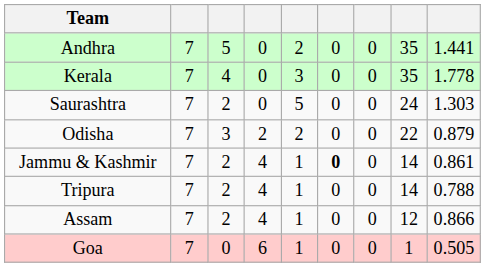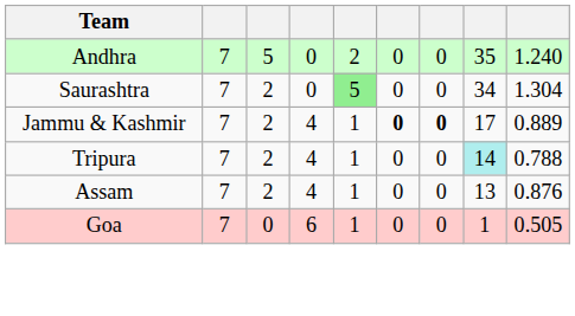Andhra | column 9: 1.441 -> 1.240
- row: Kerala | 7 | 4 | 0 | 3 | 0 | 0 | 35 | 1.778
Saurashtra | column 5: no background -> lightgreen background
Saurashtra | column 8: 24 -> 34
Saurashtra | column 9: 1.303 -> 1.304
- row: Odisha | 7 | 3 | 2 | 2 | 0 | 0 | 22 | 0.879
Jammu & Kashmir | column 7: normal -> bold
Jammu & Kashmir | column 8: 14 -> 17
Jammu & Kashmir | column 9: 0.861 -> 0.889
Tripura | column 8: no background -> paleturquoise background
Assam | column 8: 12 -> 13
Assam | column 9: 0.866 -> 0.876
